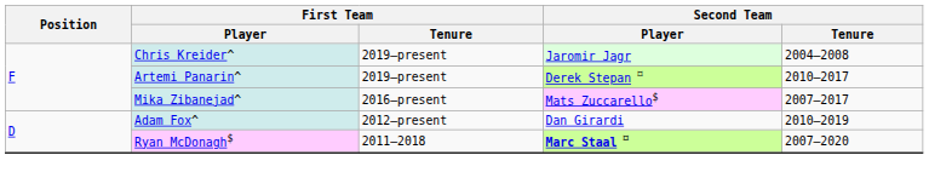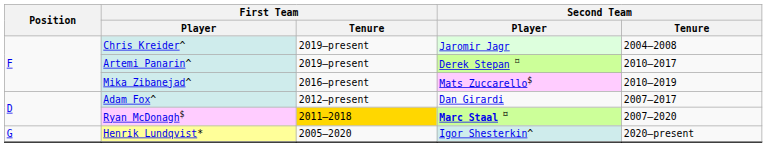Mika Zibanejad^ | Second Team / Tenure: 2007–2017 -> 2010–2019
Adam Fox^ | Second Team / Tenure: 2010–2019 -> 2007–2017
Ryan McDonagh$ | First Team / Tenure: no background -> gold background
+ row: G | Henrik Lundqvist* | 2005–2020 | Igor Shesterkin^ | 2020–present
